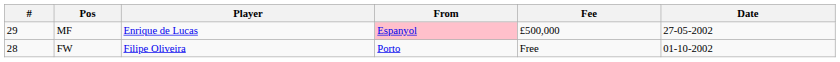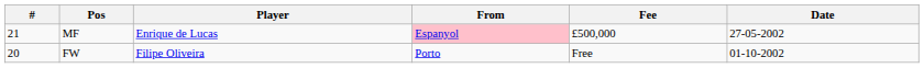MF | #: 29 -> 21
FW | #: 28 -> 20
